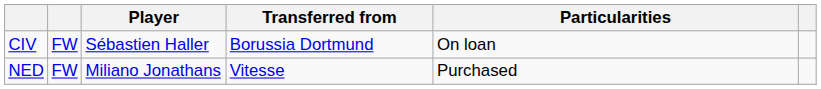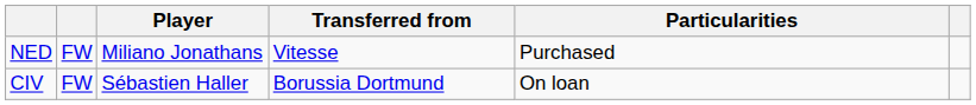rows swapped: NED <-> CIV
